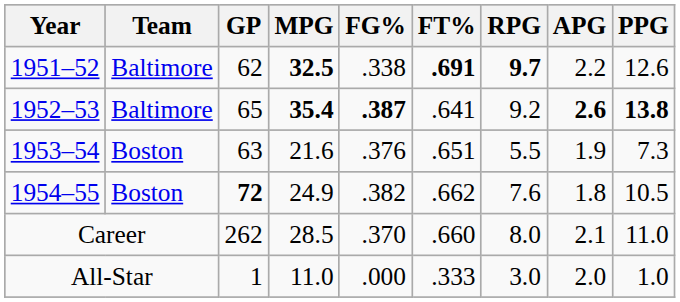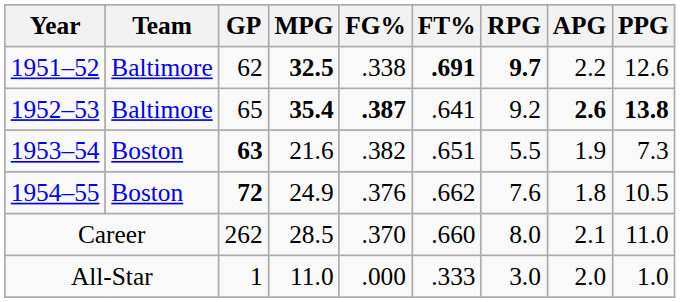1953–54 | GP: normal -> bold
1953–54 | FG%: .376 -> .382
1954–55 | FG%: .382 -> .376
